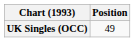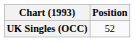UK Singles (OCC) | Position: 49 -> 52
